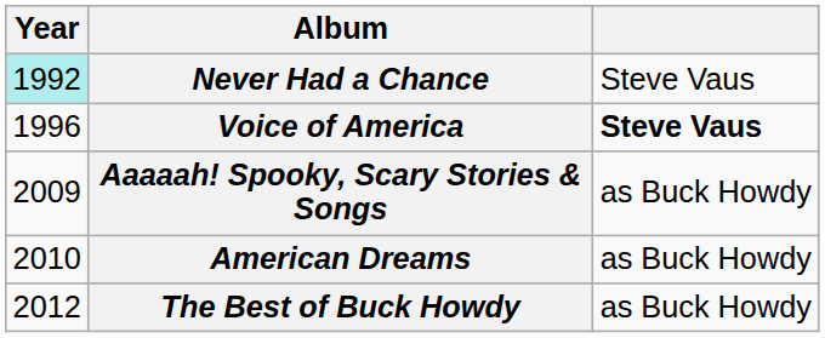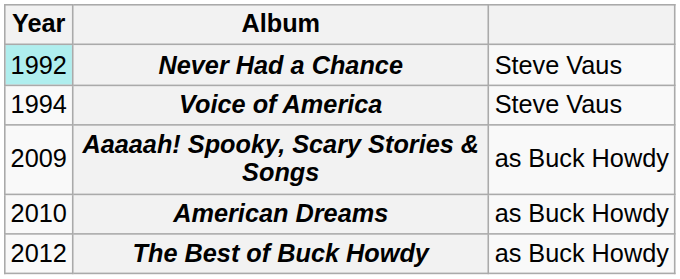Voice of America | Year: 1996 -> 1994
Voice of America | column 3: bold -> normal
